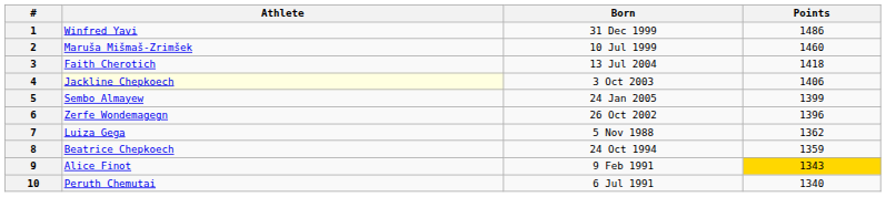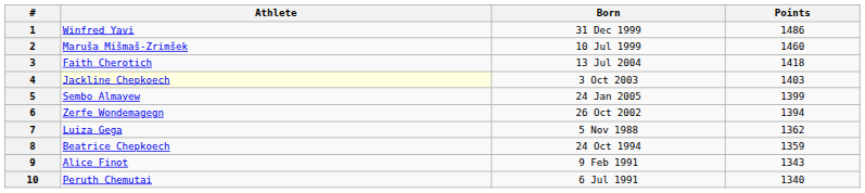4 | Points: 1406 -> 1403
6 | Points: 1396 -> 1394
9 | Points: gold background -> no background
